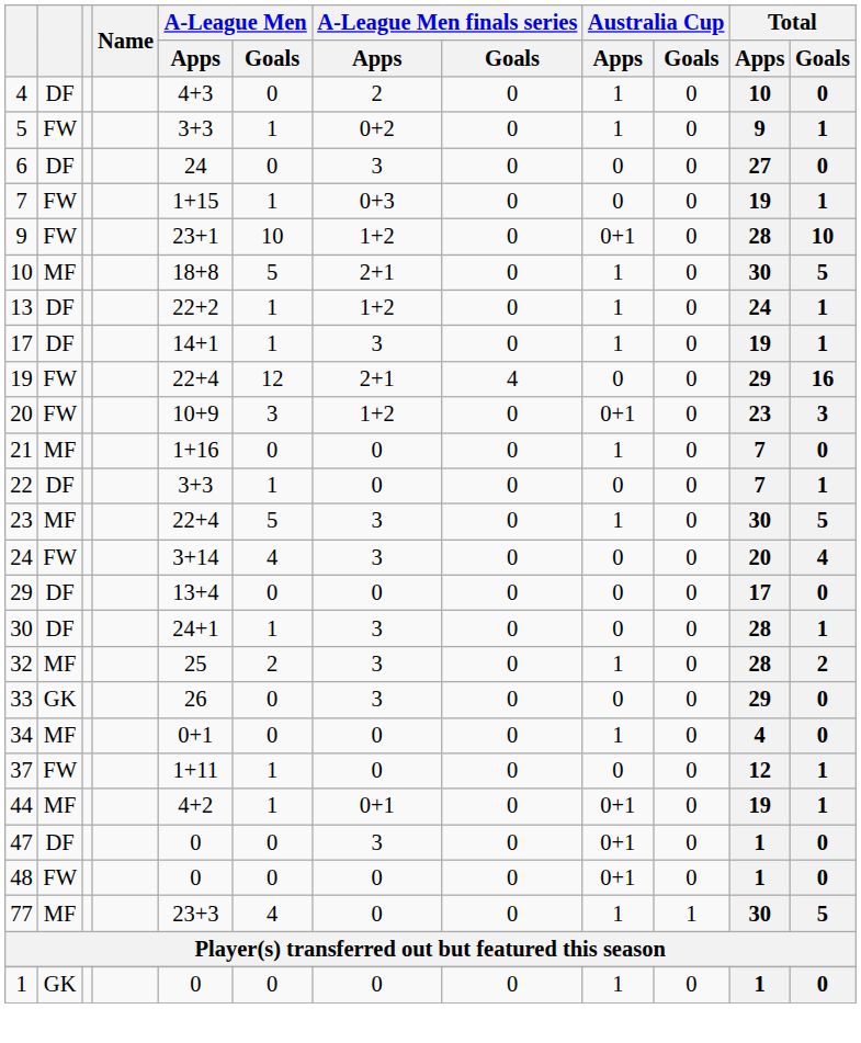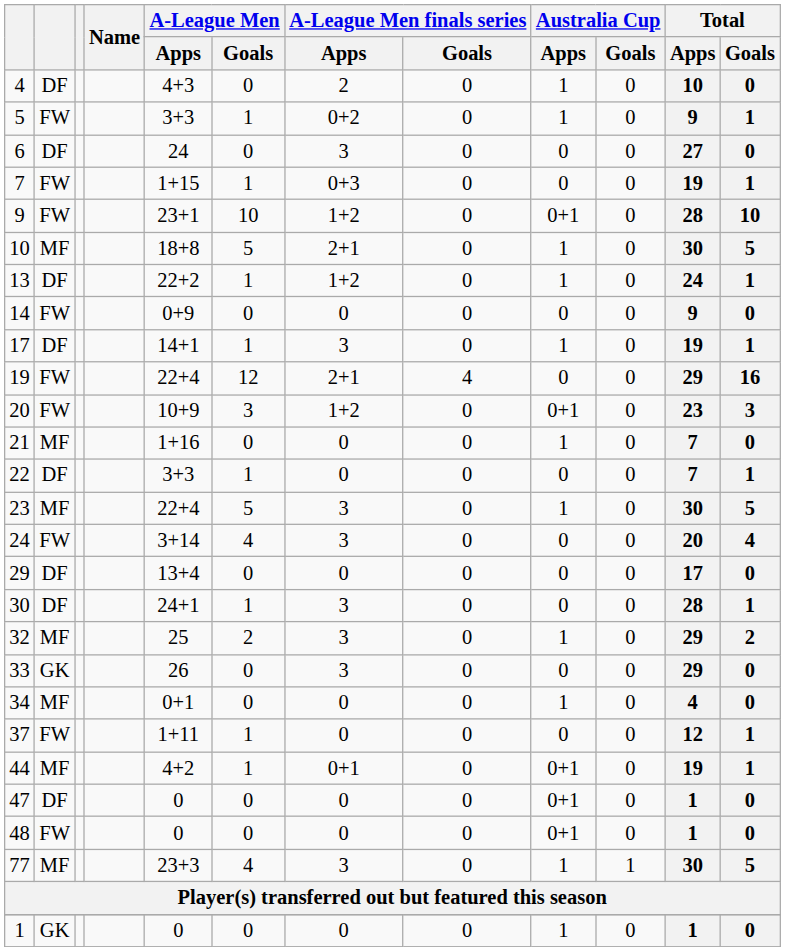+ row: 14 | FW | 0+9 | 0 | 0 | 0 | 0 | 0 | 9 | 0
32 | Total / Apps: 28 -> 29
47 | A-League Men finals series / Apps: 3 -> 0
77 | A-League Men finals series / Apps: 0 -> 3
